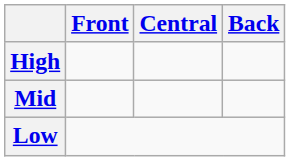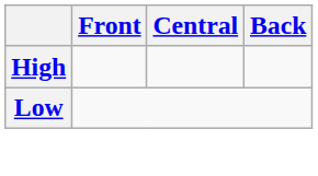- row: Mid
